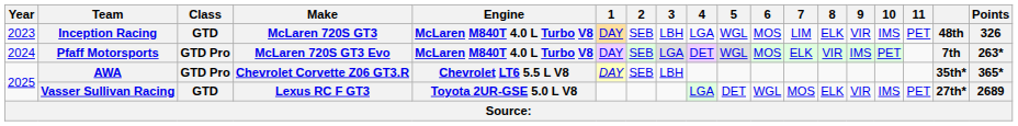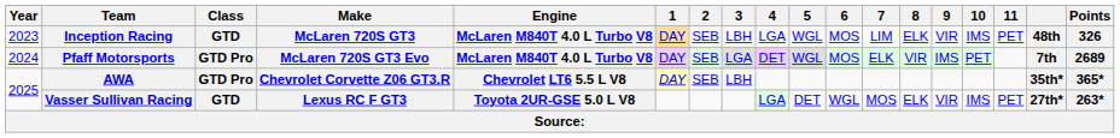Pfaff Motorsports | Points: 263* -> 2689
Vasser Sullivan Racing | Points: 2689 -> 263*
